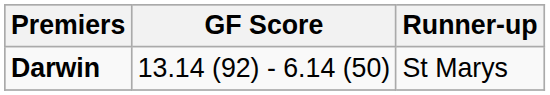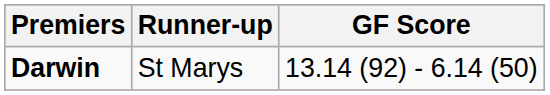columns swapped: GF Score <-> Runner-up
